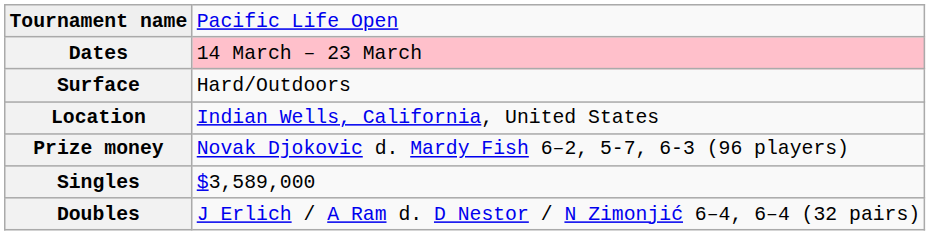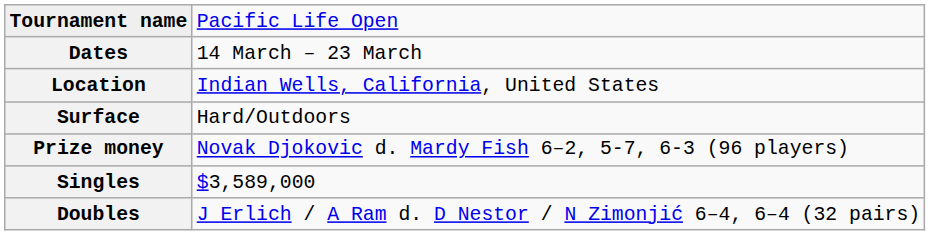Dates | column 2: pink background -> no background
rows swapped: Surface <-> Location
